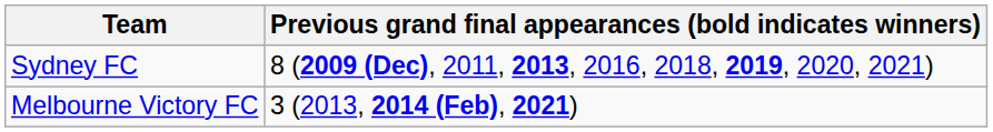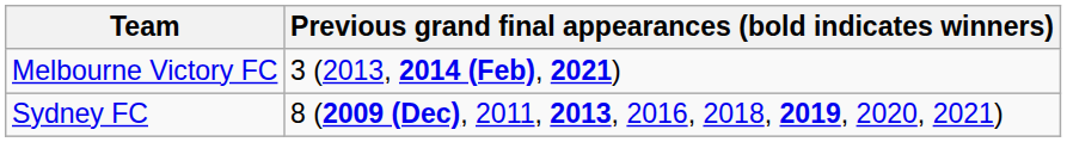rows swapped: Sydney FC <-> Melbourne Victory FC
